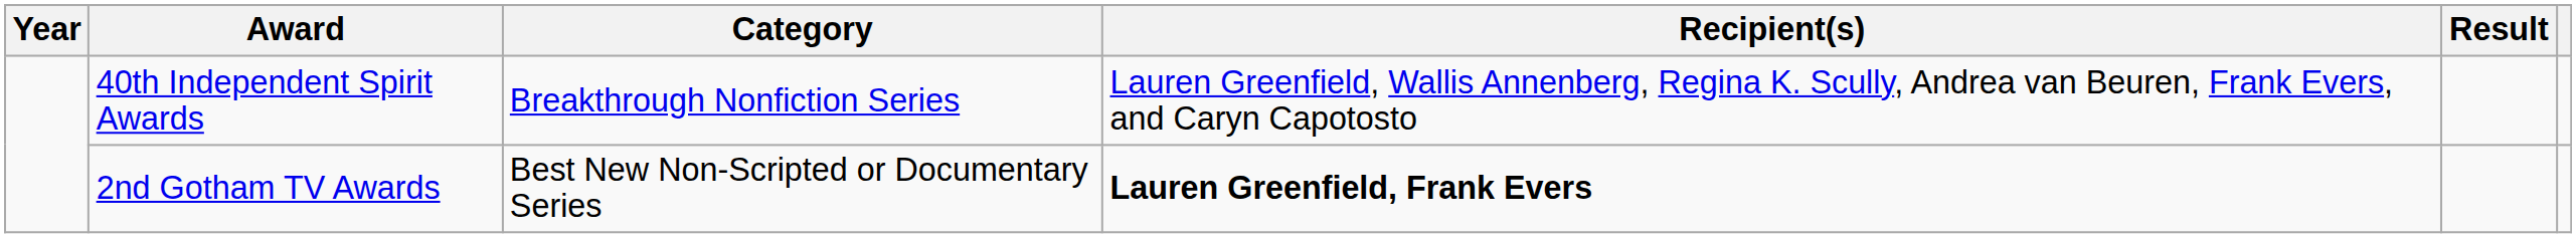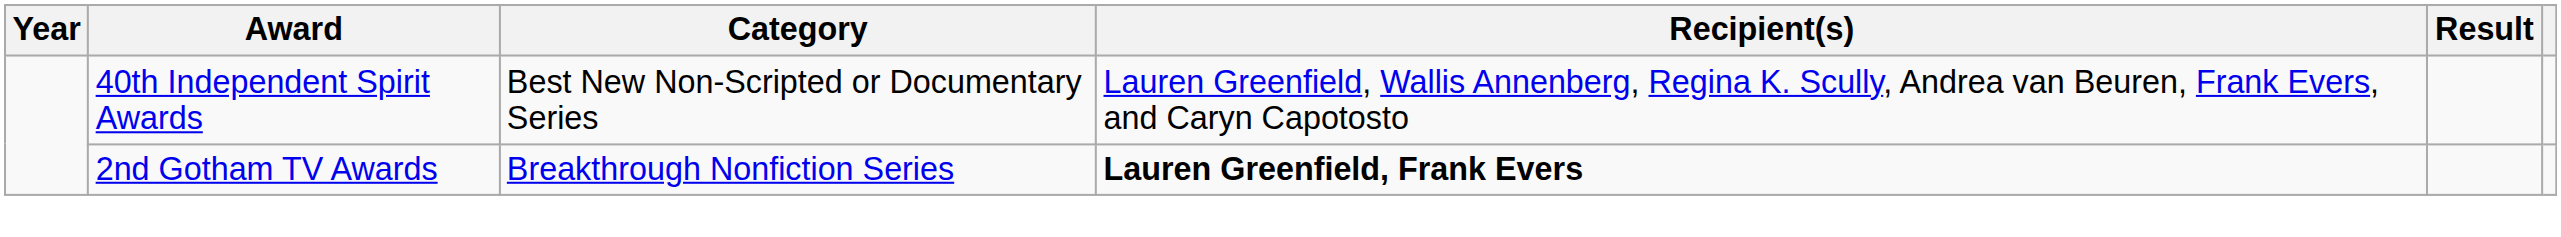40th Independent Spirit Awards | Category: Breakthrough Nonfiction Series -> Best New Non-Scripted or Documentary Series
2nd Gotham TV Awards | Category: Best New Non-Scripted or Documentary Series -> Breakthrough Nonfiction Series
